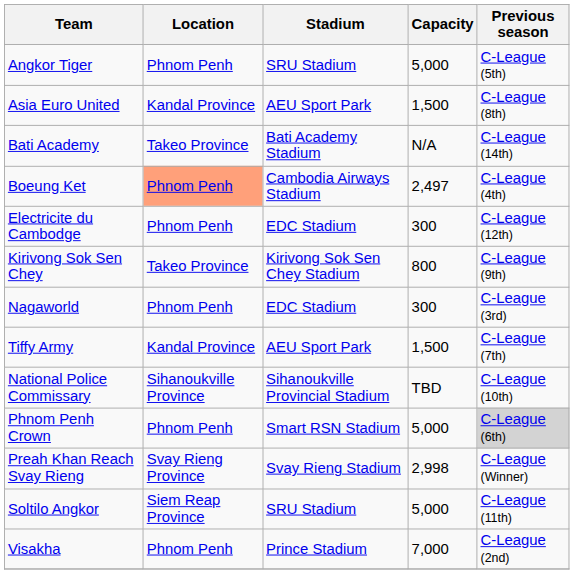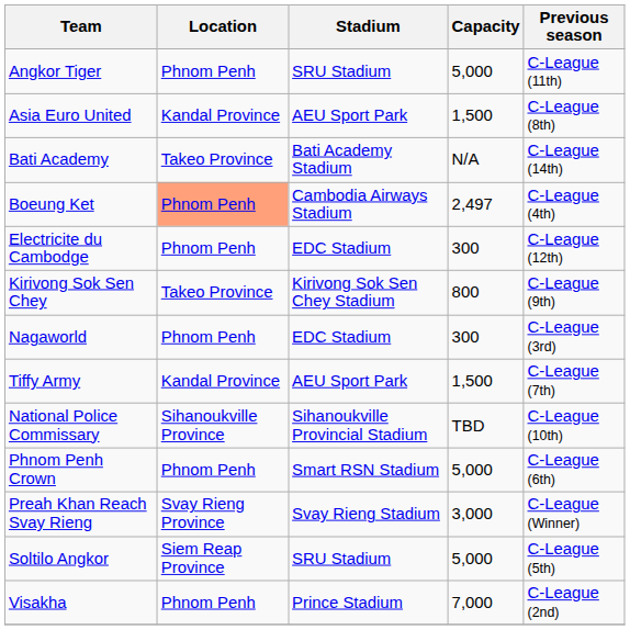Angkor Tiger | Previous season: C-League (5th) -> C-League (11th)
Phnom Penh Crown | Previous season: lightgrey background -> no background
Preah Khan Reach Svay Rieng | Capacity: 2,998 -> 3,000
Soltilo Angkor | Previous season: C-League (11th) -> C-League (5th)
